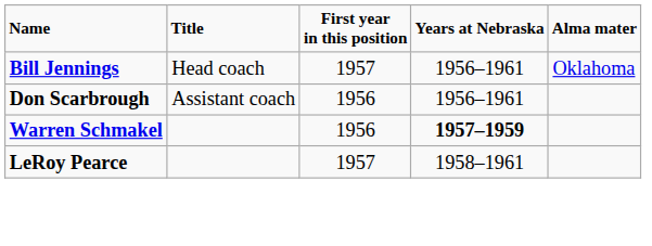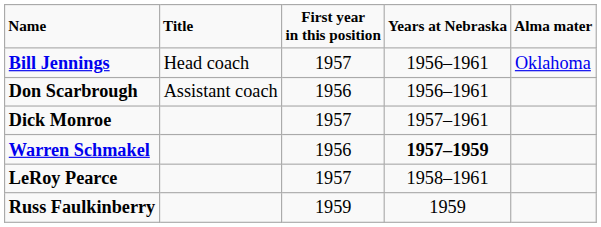+ row: Dick Monroe | 1957 | 1957–1961
+ row: Russ Faulkinberry | 1959 | 1959
